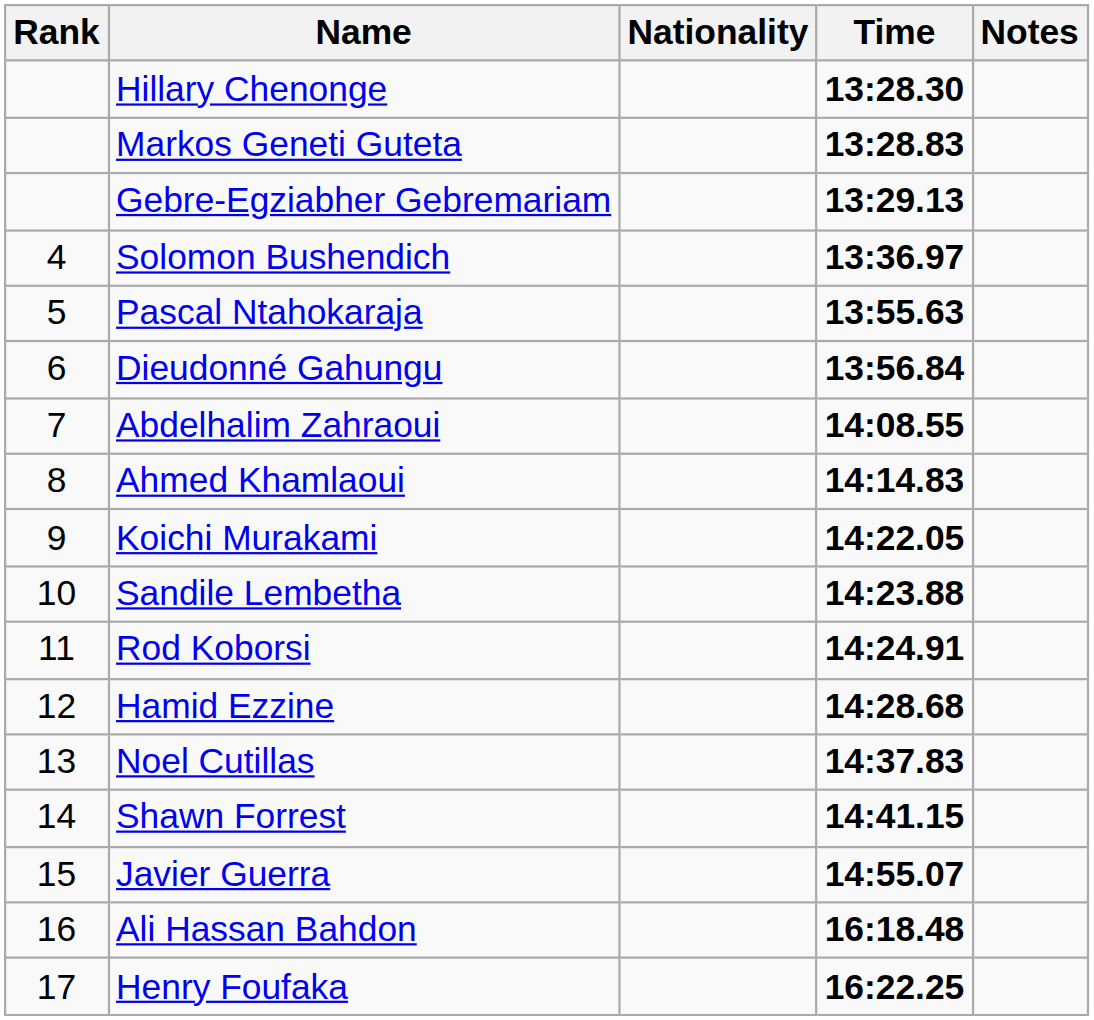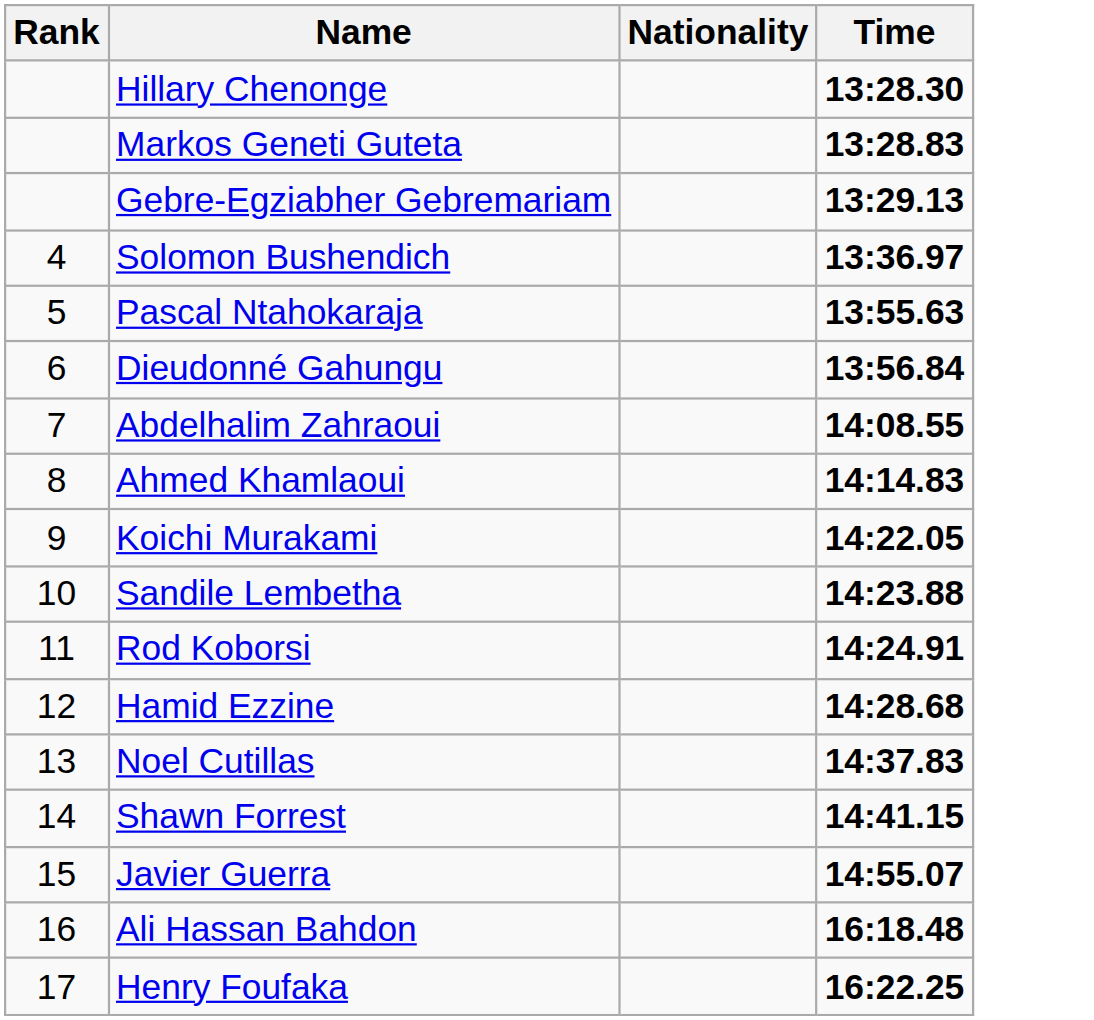- column: Notes
